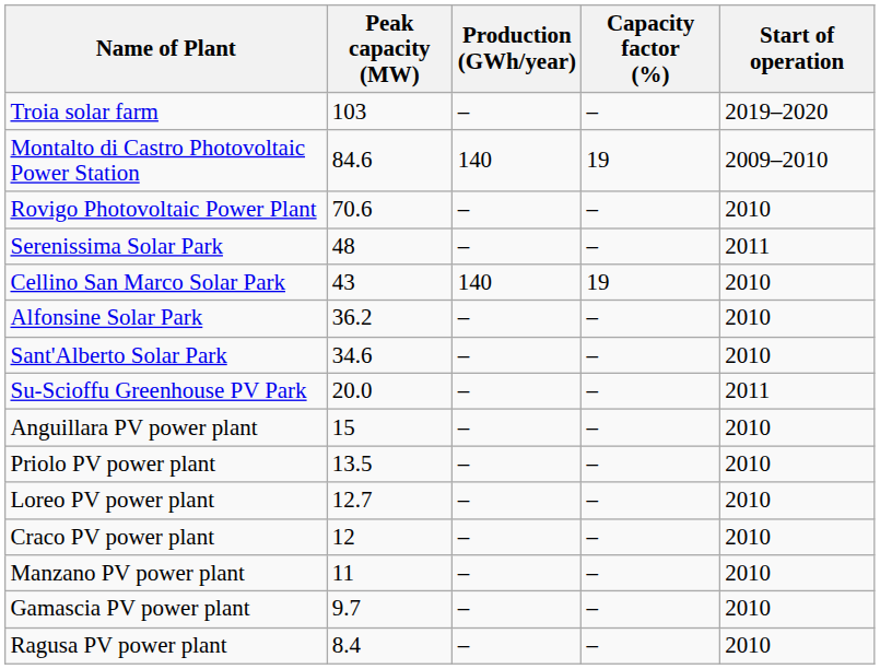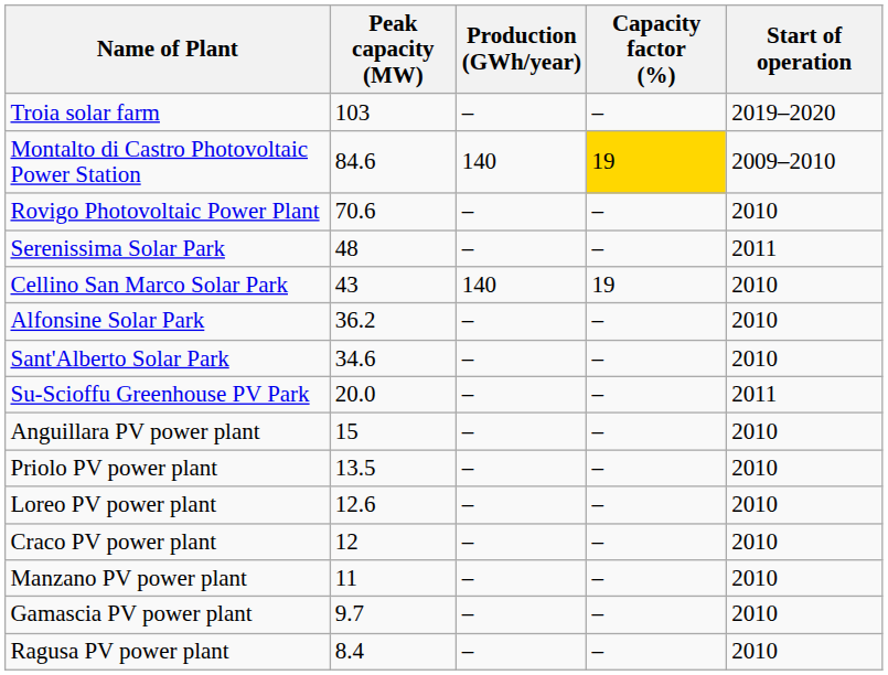Montalto di Castro Photovoltaic Power Station | Capacity factor (%): no background -> gold background
Loreo PV power plant | Peak capacity (MW): 12.7 -> 12.6
